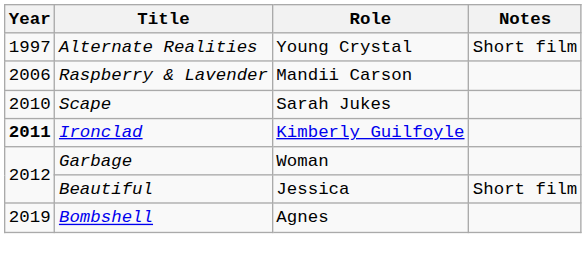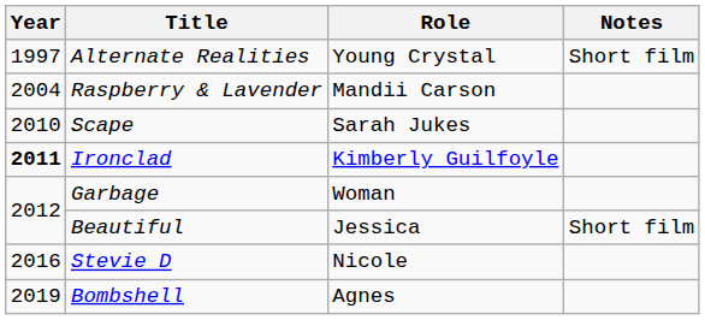Raspberry & Lavender | Year: 2006 -> 2004
+ row: 2016 | Stevie D | Nicole
